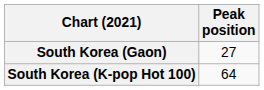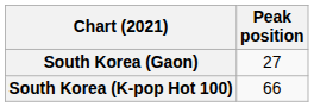South Korea (K-pop Hot 100) | Peak position: 64 -> 66
